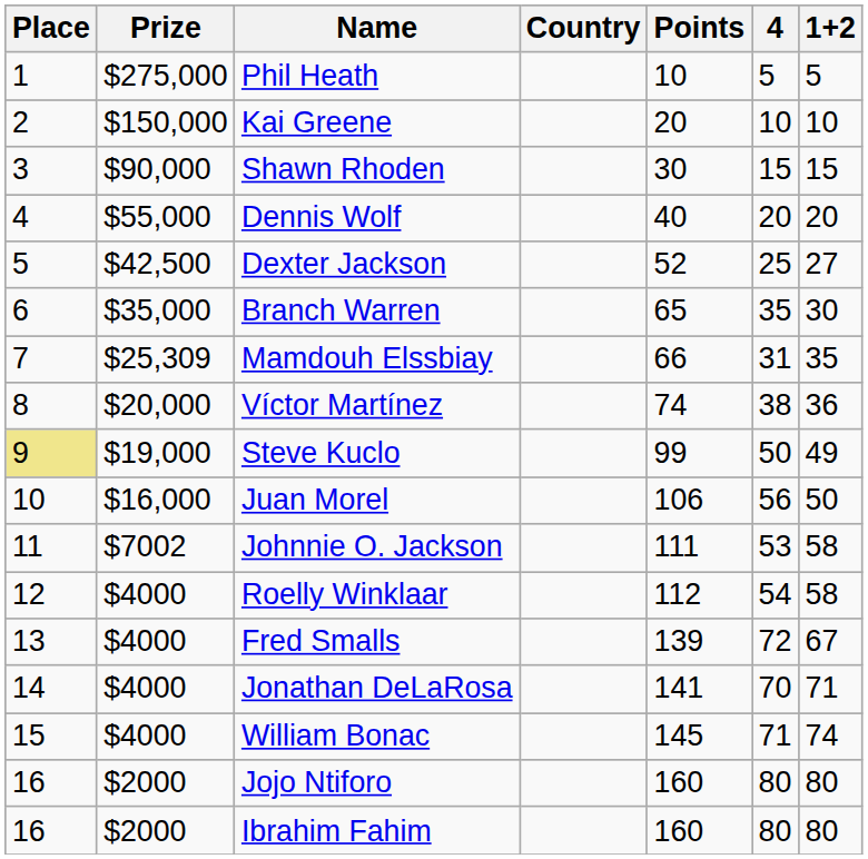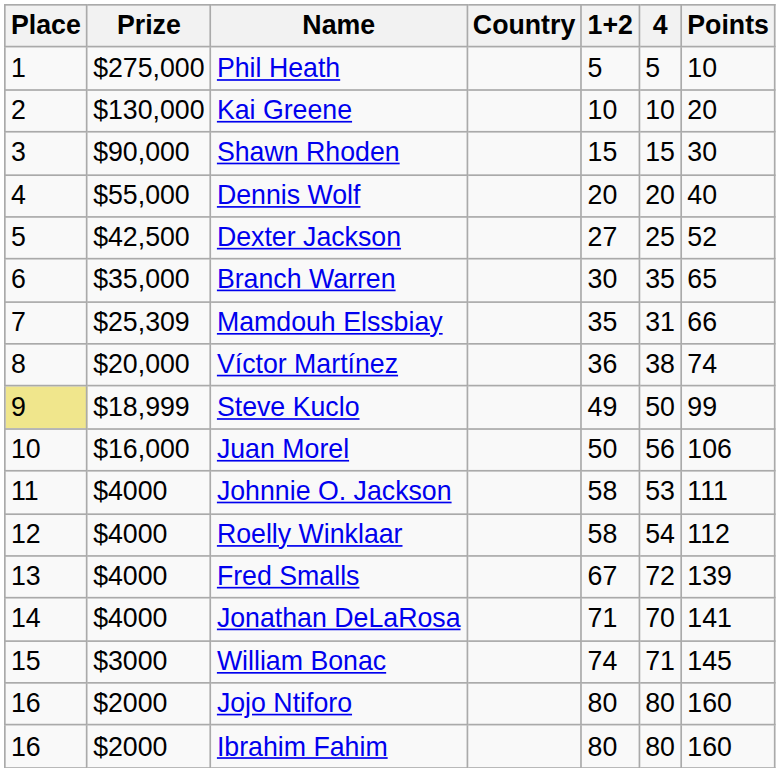columns swapped: 1+2 <-> Points
Kai Greene | Prize: $150,000 -> $130,000
Steve Kuclo | Prize: $19,000 -> $18,999
Johnnie O. Jackson | Prize: $7002 -> $4000
William Bonac | Prize: $4000 -> $3000
